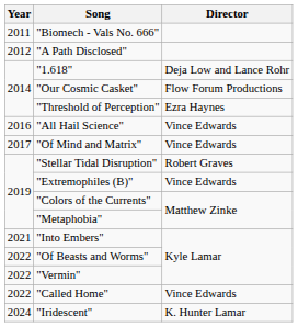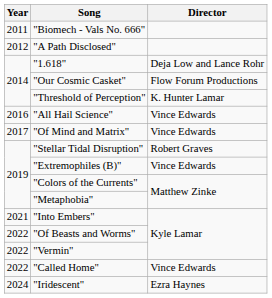"Threshold of Perception" | Director: Ezra Haynes -> K. Hunter Lamar
"Iridescent" | Director: K. Hunter Lamar -> Ezra Haynes
